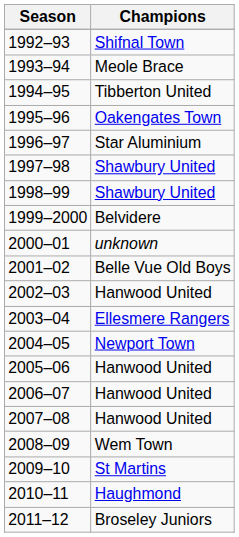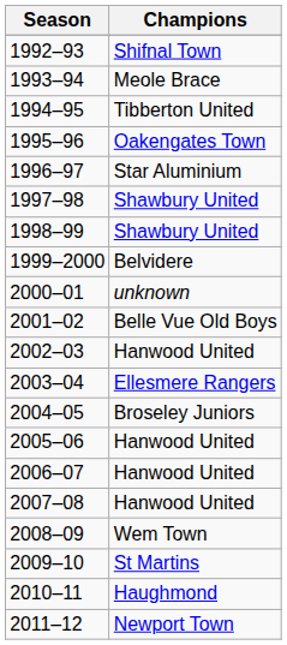2004–05 | Champions: Newport Town -> Broseley Juniors
2011–12 | Champions: Broseley Juniors -> Newport Town
